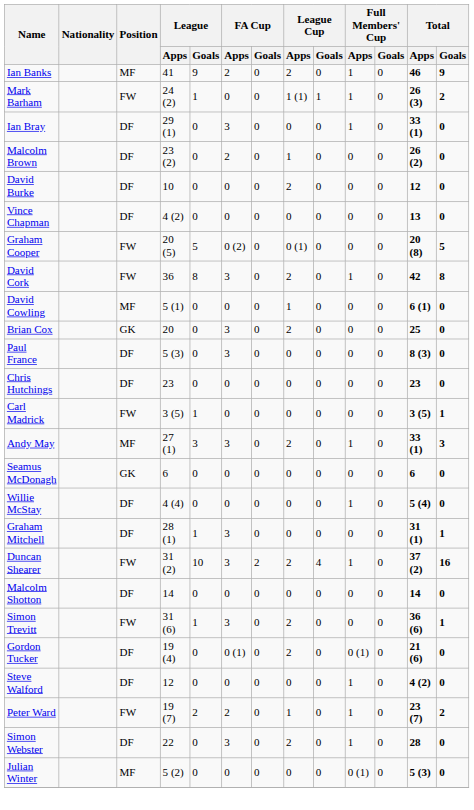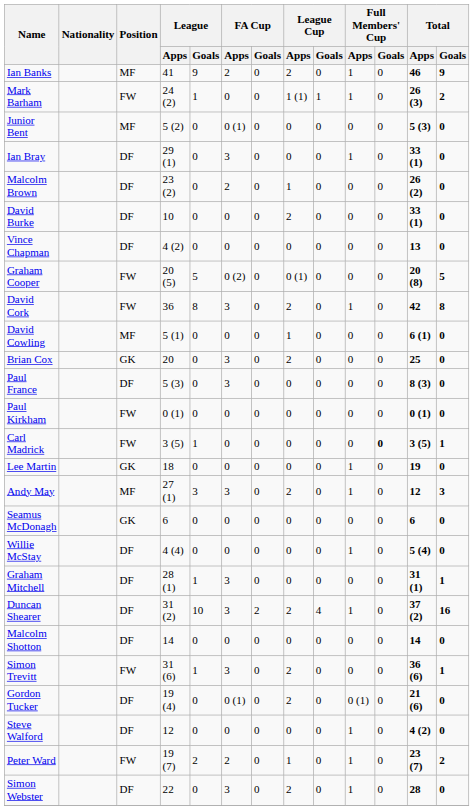+ row: Junior Bent | MF | 5 (2) | 0 | 0 (1) | 0 | 0 | 0 | 0 | 0 | 5 (3) | 0
David Burke | Total / Apps: 12 -> 33 (1)
- row: Chris Hutchings | DF | 23 | 0 | 0 | 0 | 0 | 0 | 0 | 0 | 23 | 0
+ row: Paul Kirkham | FW | 0 (1) | 0 | 0 | 0 | 0 | 0 | 0 | 0 | 0 (1) | 0
Carl Madrick | Full Members' Cup / Goals: normal -> bold
+ row: Lee Martin | GK | 18 | 0 | 0 | 0 | 0 | 0 | 1 | 0 | 19 | 0
Andy May | Total / Apps: 33 (1) -> 12
Duncan Shearer | Position: FW -> DF
- row: Julian Winter | MF | 5 (2) | 0 | 0 | 0 | 0 | 0 | 0 (1) | 0 | 5 (3) | 0
